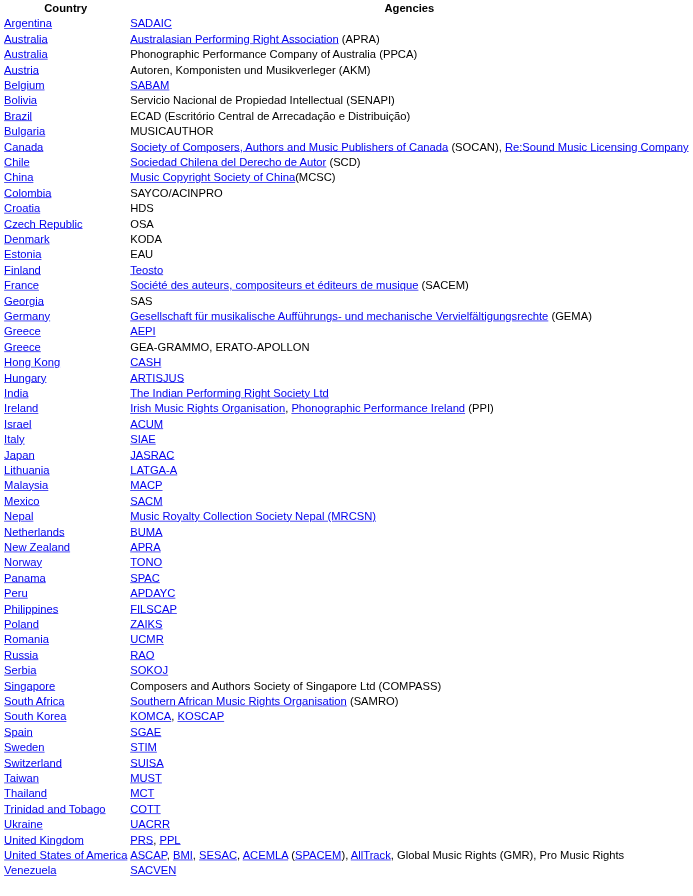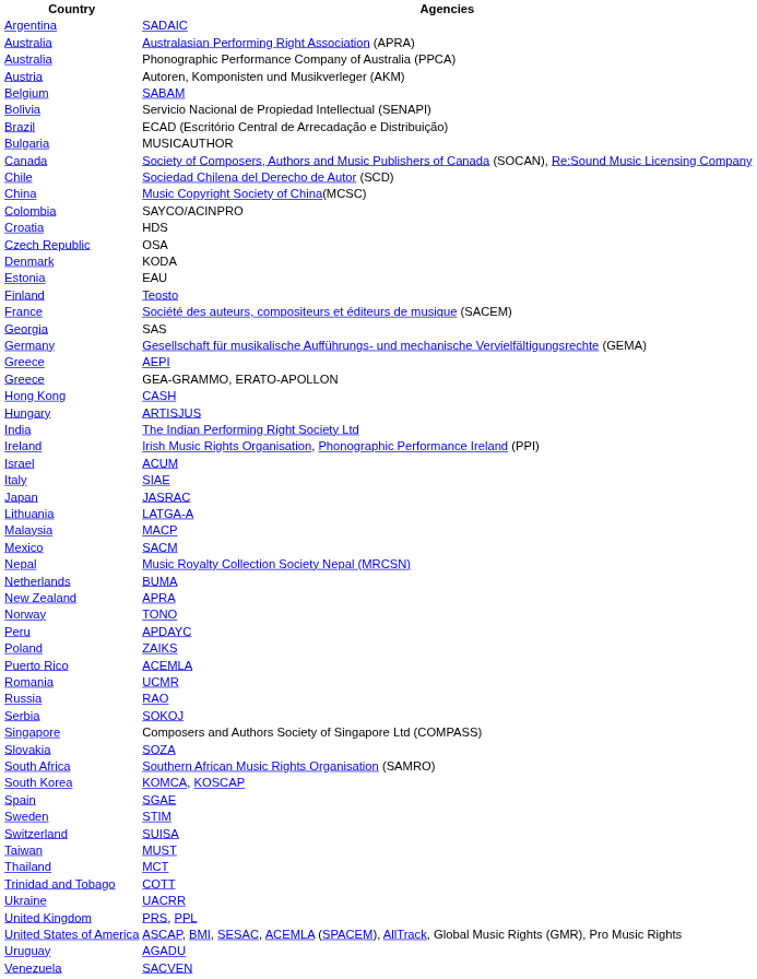- row: Panama | SPAC
- row: Philippines | FILSCAP
+ row: Puerto Rico | ACEMLA
+ row: Slovakia | SOZA
+ row: Uruguay | AGADU
